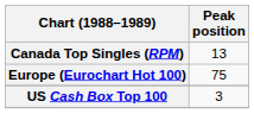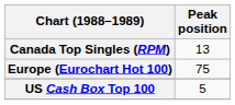US Cash Box Top 100 | Peak position: 3 -> 5
